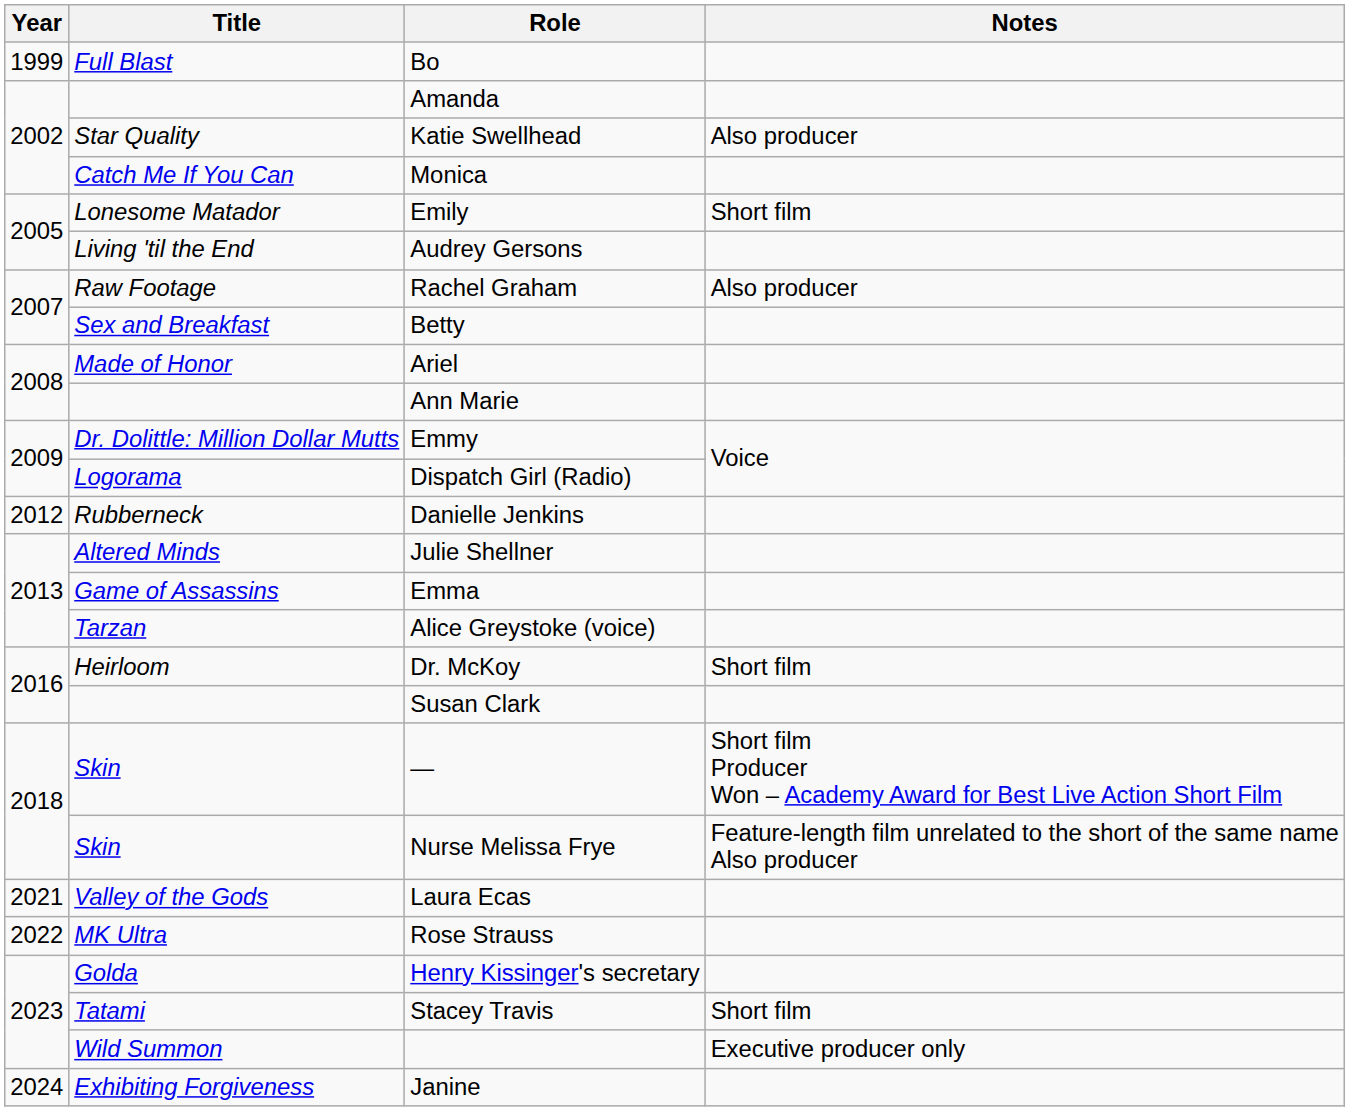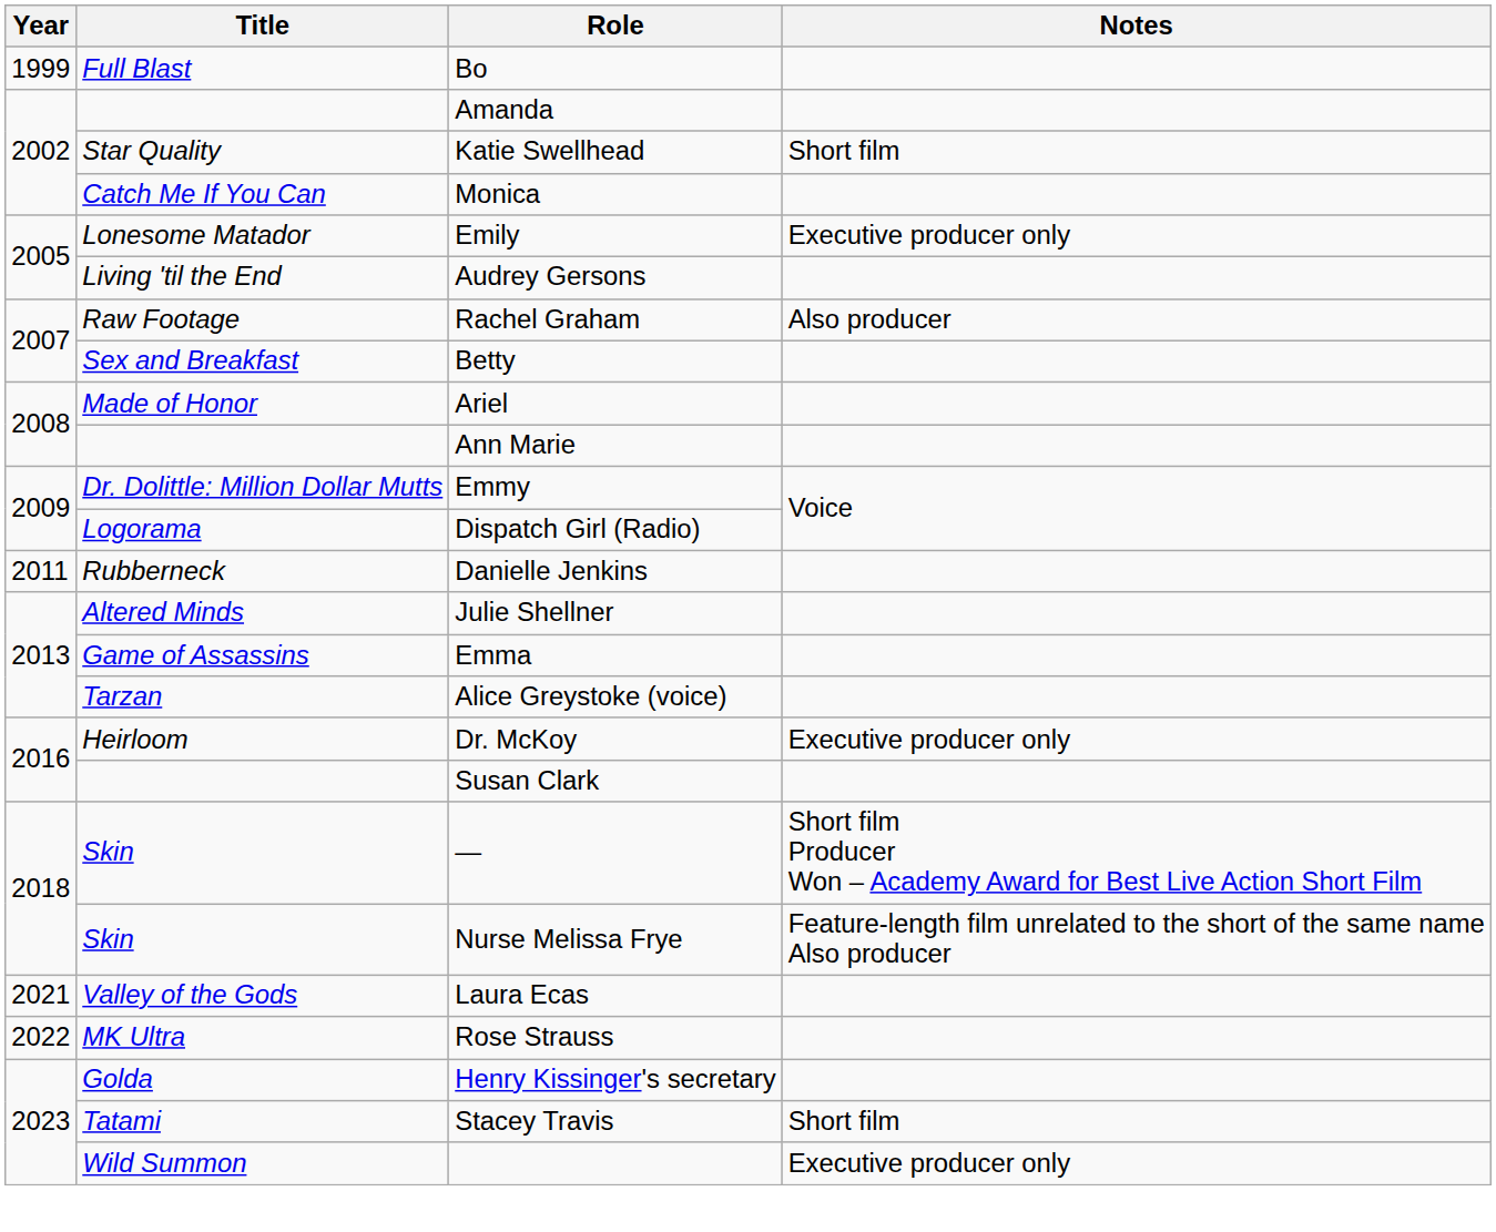Katie Swellhead | Notes: Also producer -> Short film
Emily | Notes: Short film -> Executive producer only
Danielle Jenkins | Year: 2012 -> 2011
Dr. McKoy | Notes: Short film -> Executive producer only
- row: 2024 | Exhibiting Forgiveness | Janine
